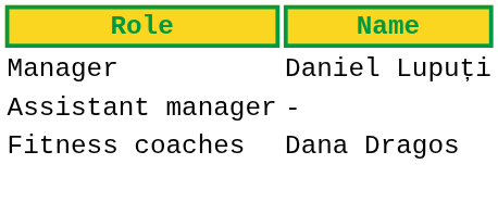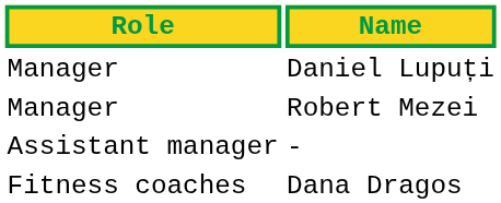+ row: Manager | Robert Mezei
